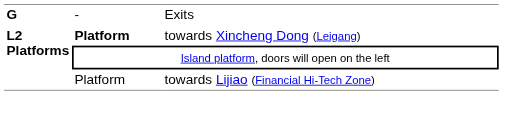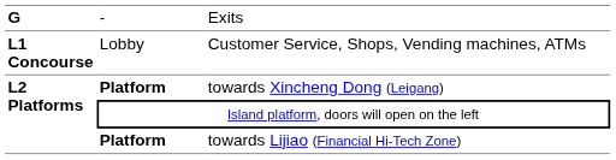+ row: L1 Concourse | Lobby | Customer Service, Shops, Vending machines, ATMs
towards Lijiao (Financial Hi-Tech Zone) | column 2: normal -> bold
